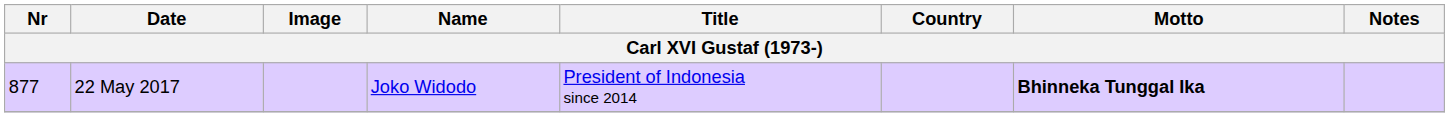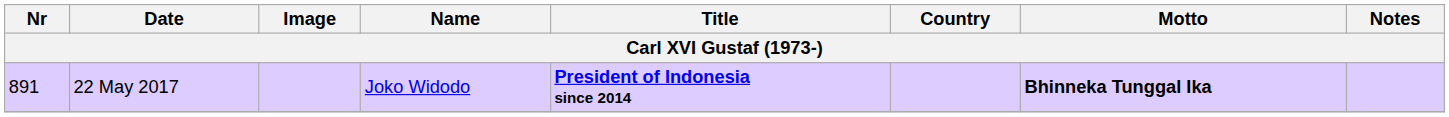22 May 2017 | Nr: 877 -> 891
22 May 2017 | Title: normal -> bold
